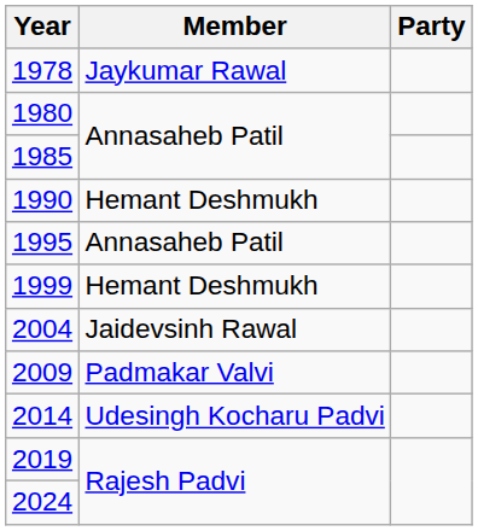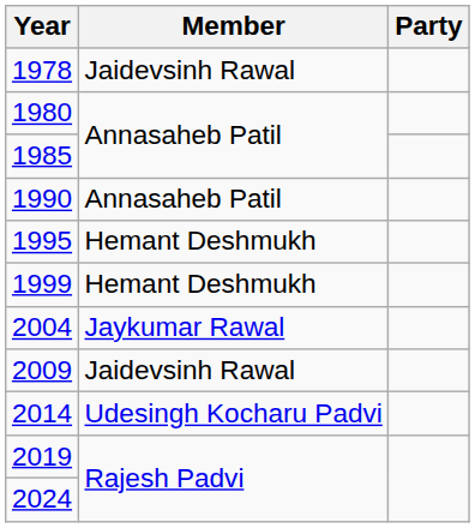1978 | Member: Jaykumar Rawal -> Jaidevsinh Rawal
1990 | Member: Hemant Deshmukh -> Annasaheb Patil
1995 | Member: Annasaheb Patil -> Hemant Deshmukh
2004 | Member: Jaidevsinh Rawal -> Jaykumar Rawal
2009 | Member: Padmakar Valvi -> Jaidevsinh Rawal
